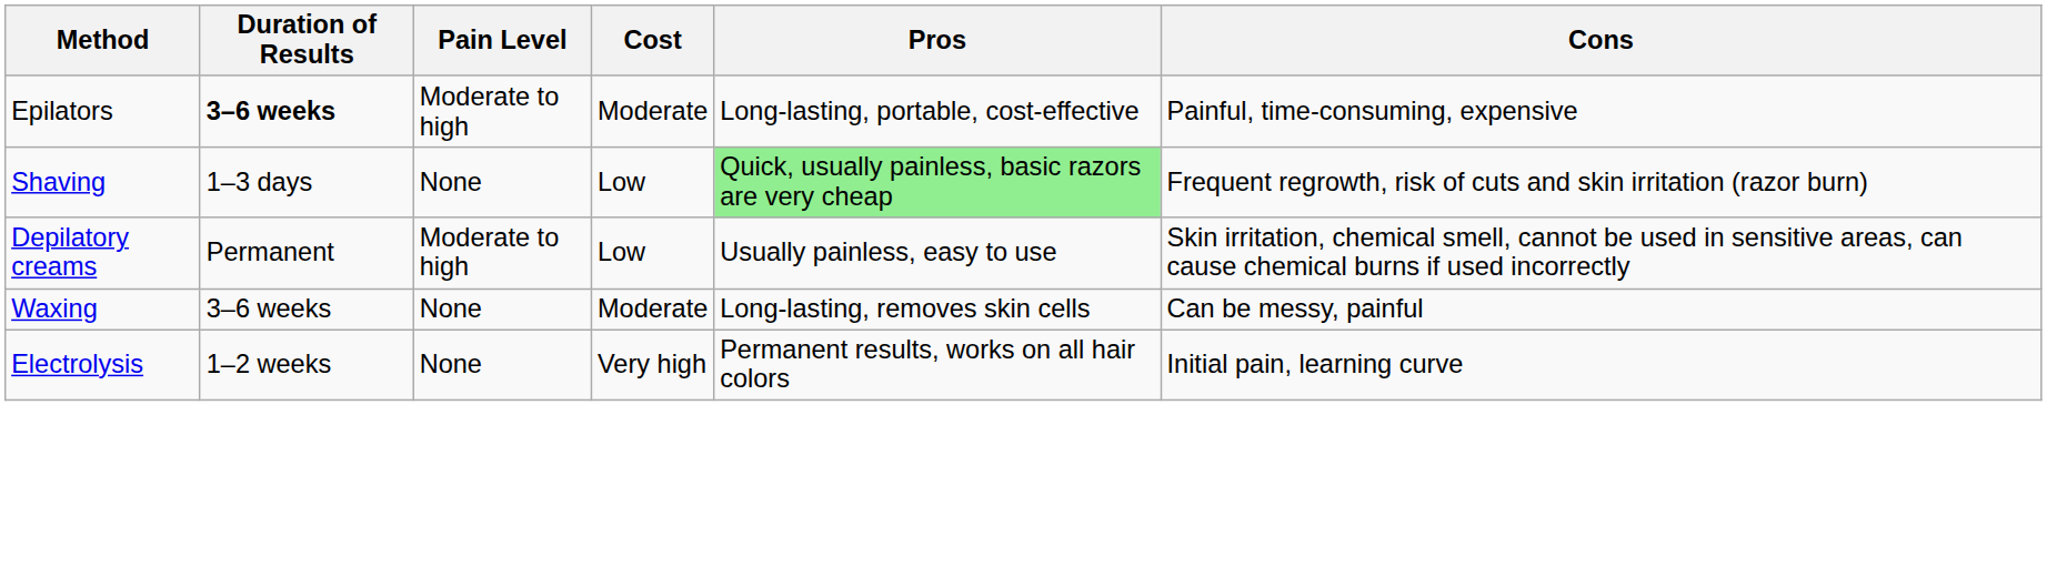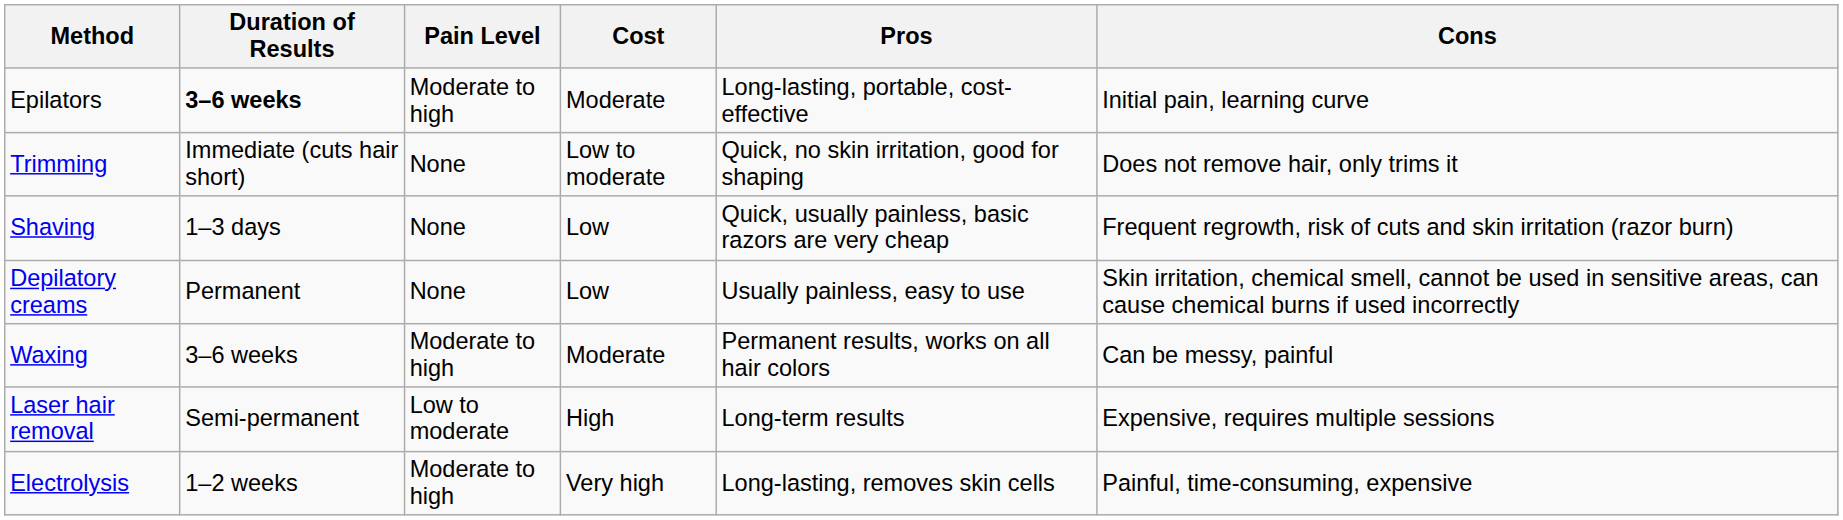Epilators | Cons: Painful, time-consuming, expensive -> Initial pain, learning curve
+ row: Trimming | Immediate (cuts hair short) | None | Low to moderate | Quick, no skin irritation, good for shaping | Does not remove hair, only trims it
Shaving | Pros: lightgreen background -> no background
Depilatory creams | Pain Level: Moderate to high -> None
Waxing | Pain Level: None -> Moderate to high
Waxing | Pros: Long-lasting, removes skin cells -> Permanent results, works on all hair colors
+ row: Laser hair removal | Semi-permanent | Low to moderate | High | Long-term results | Expensive, requires multiple sessions
Electrolysis | Pain Level: None -> Moderate to high
Electrolysis | Pros: Permanent results, works on all hair colors -> Long-lasting, removes skin cells
Electrolysis | Cons: Initial pain, learning curve -> Painful, time-consuming, expensive
